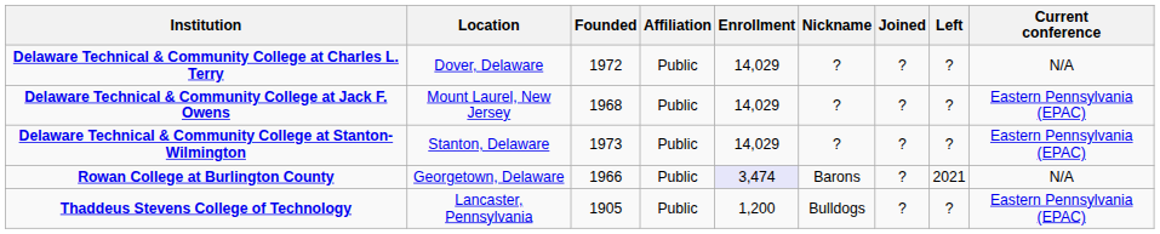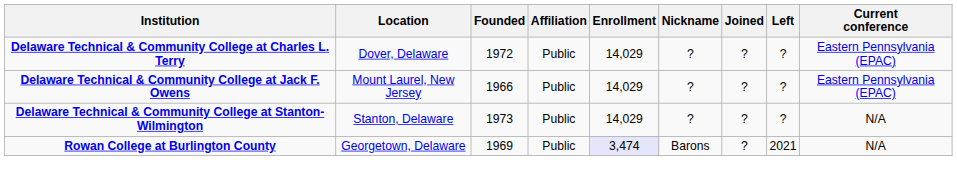Delaware Technical & Community College at Charles L. Terry | Current conference: N/A -> Eastern Pennsylvania (EPAC)
Delaware Technical & Community College at Jack F. Owens | Founded: 1968 -> 1966
Delaware Technical & Community College at Stanton-Wilmington | Current conference: Eastern Pennsylvania (EPAC) -> N/A
Rowan College at Burlington County | Founded: 1966 -> 1969
- row: Thaddeus Stevens College of Technology | Lancaster, Pennsylvania | 1905 | Public | 1,200 | Bulldogs | ? | ? | Eastern Pennsylvania (EPAC)
